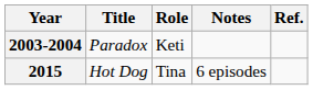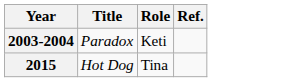- column: Notes | 6 episodes
